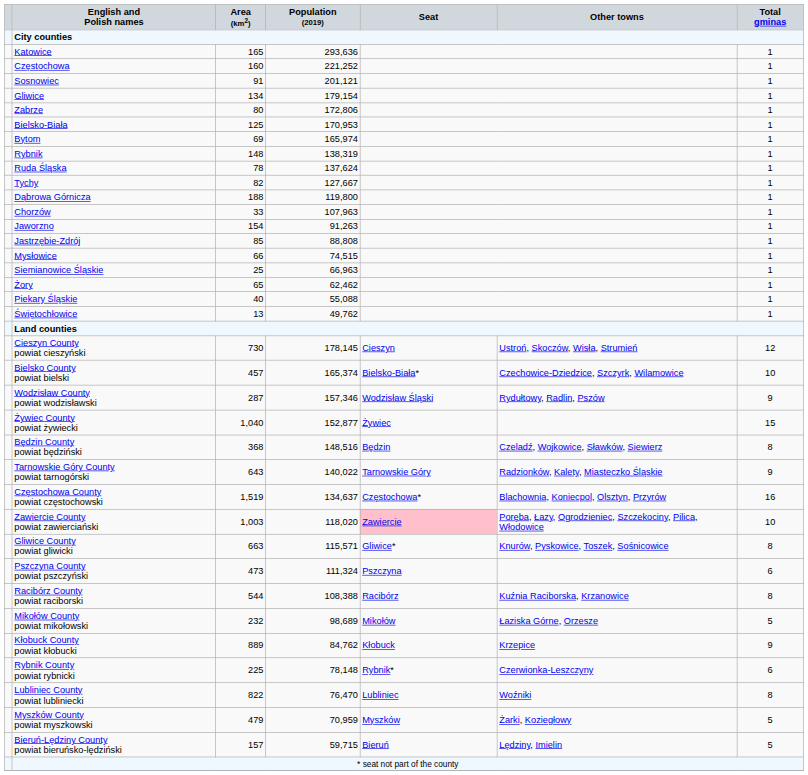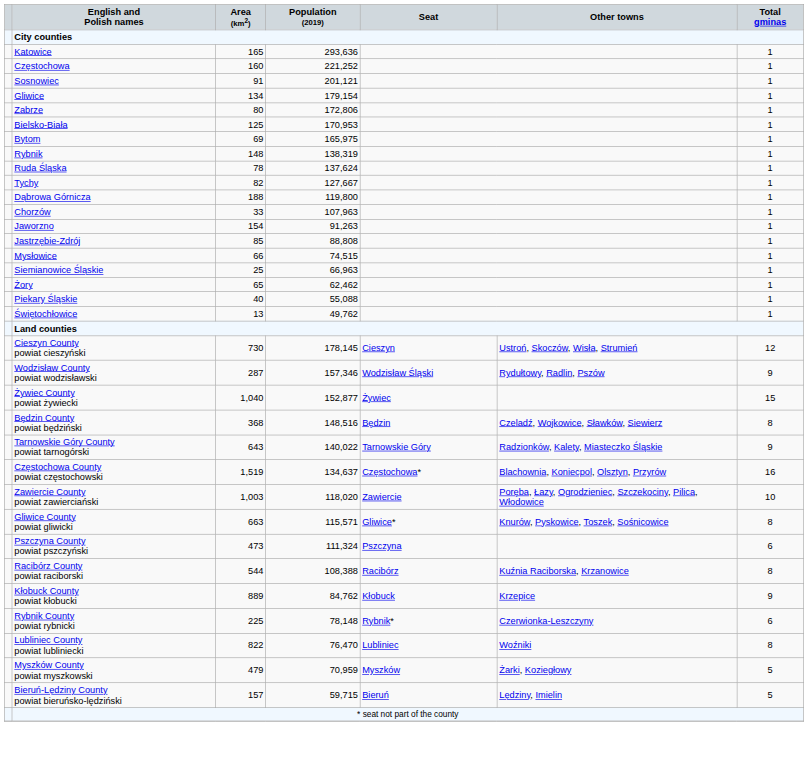Bytom | Population (2019): 165,974 -> 165,975
- row: Bielsko County powiat bielski | 457 | 165,374 | Bielsko-Biała* | Czechowice-Dziedzice, Szczyrk, Wilamowice | 10
Zawiercie County powiat zawierciański | Seat: pink background -> no background
- row: Mikołów County powiat mikołowski | 232 | 98,689 | Mikołów | Łaziska Górne, Orzesze | 5
